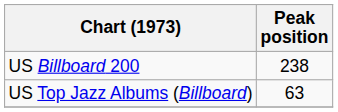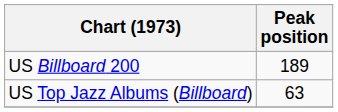US Billboard 200 | Peak position: 238 -> 189
